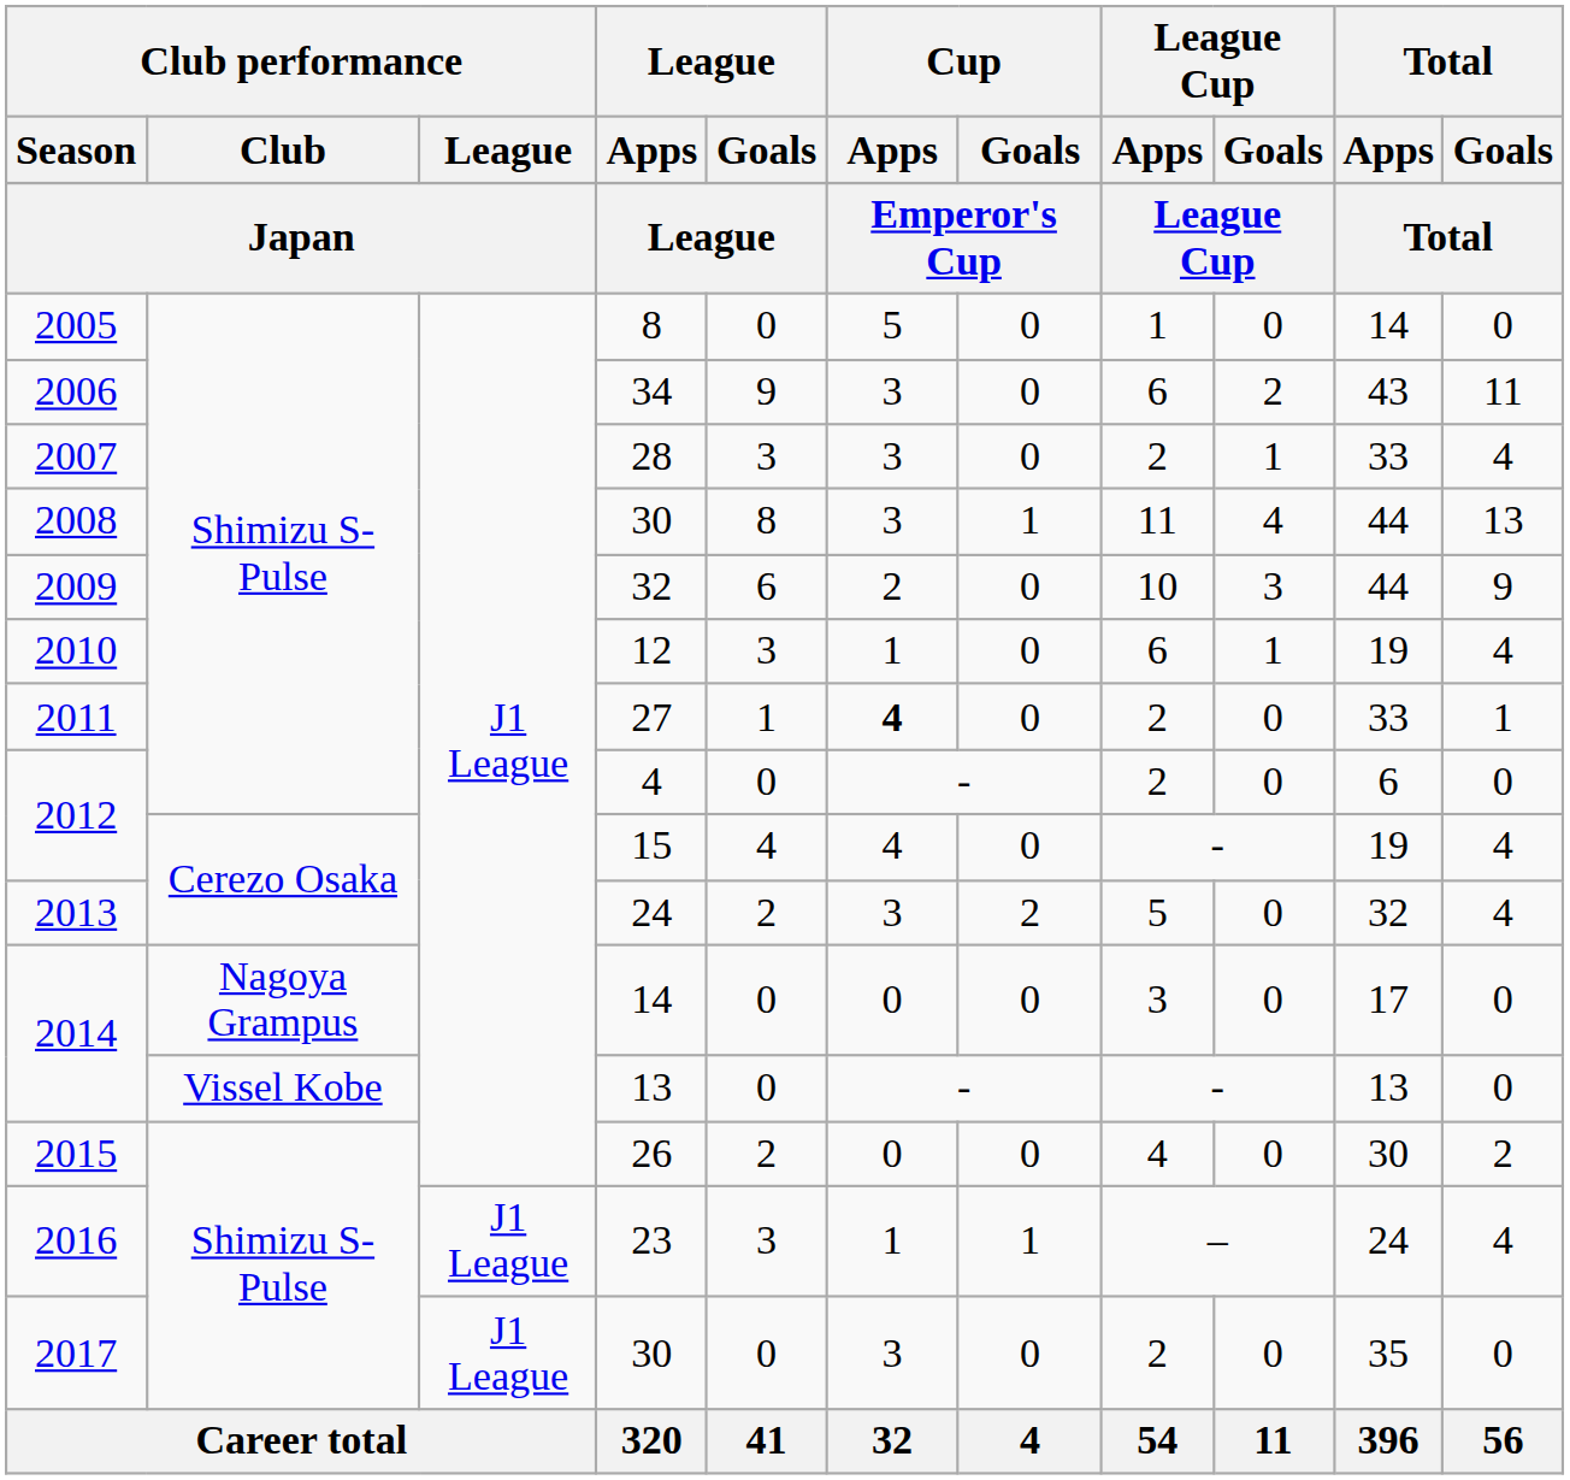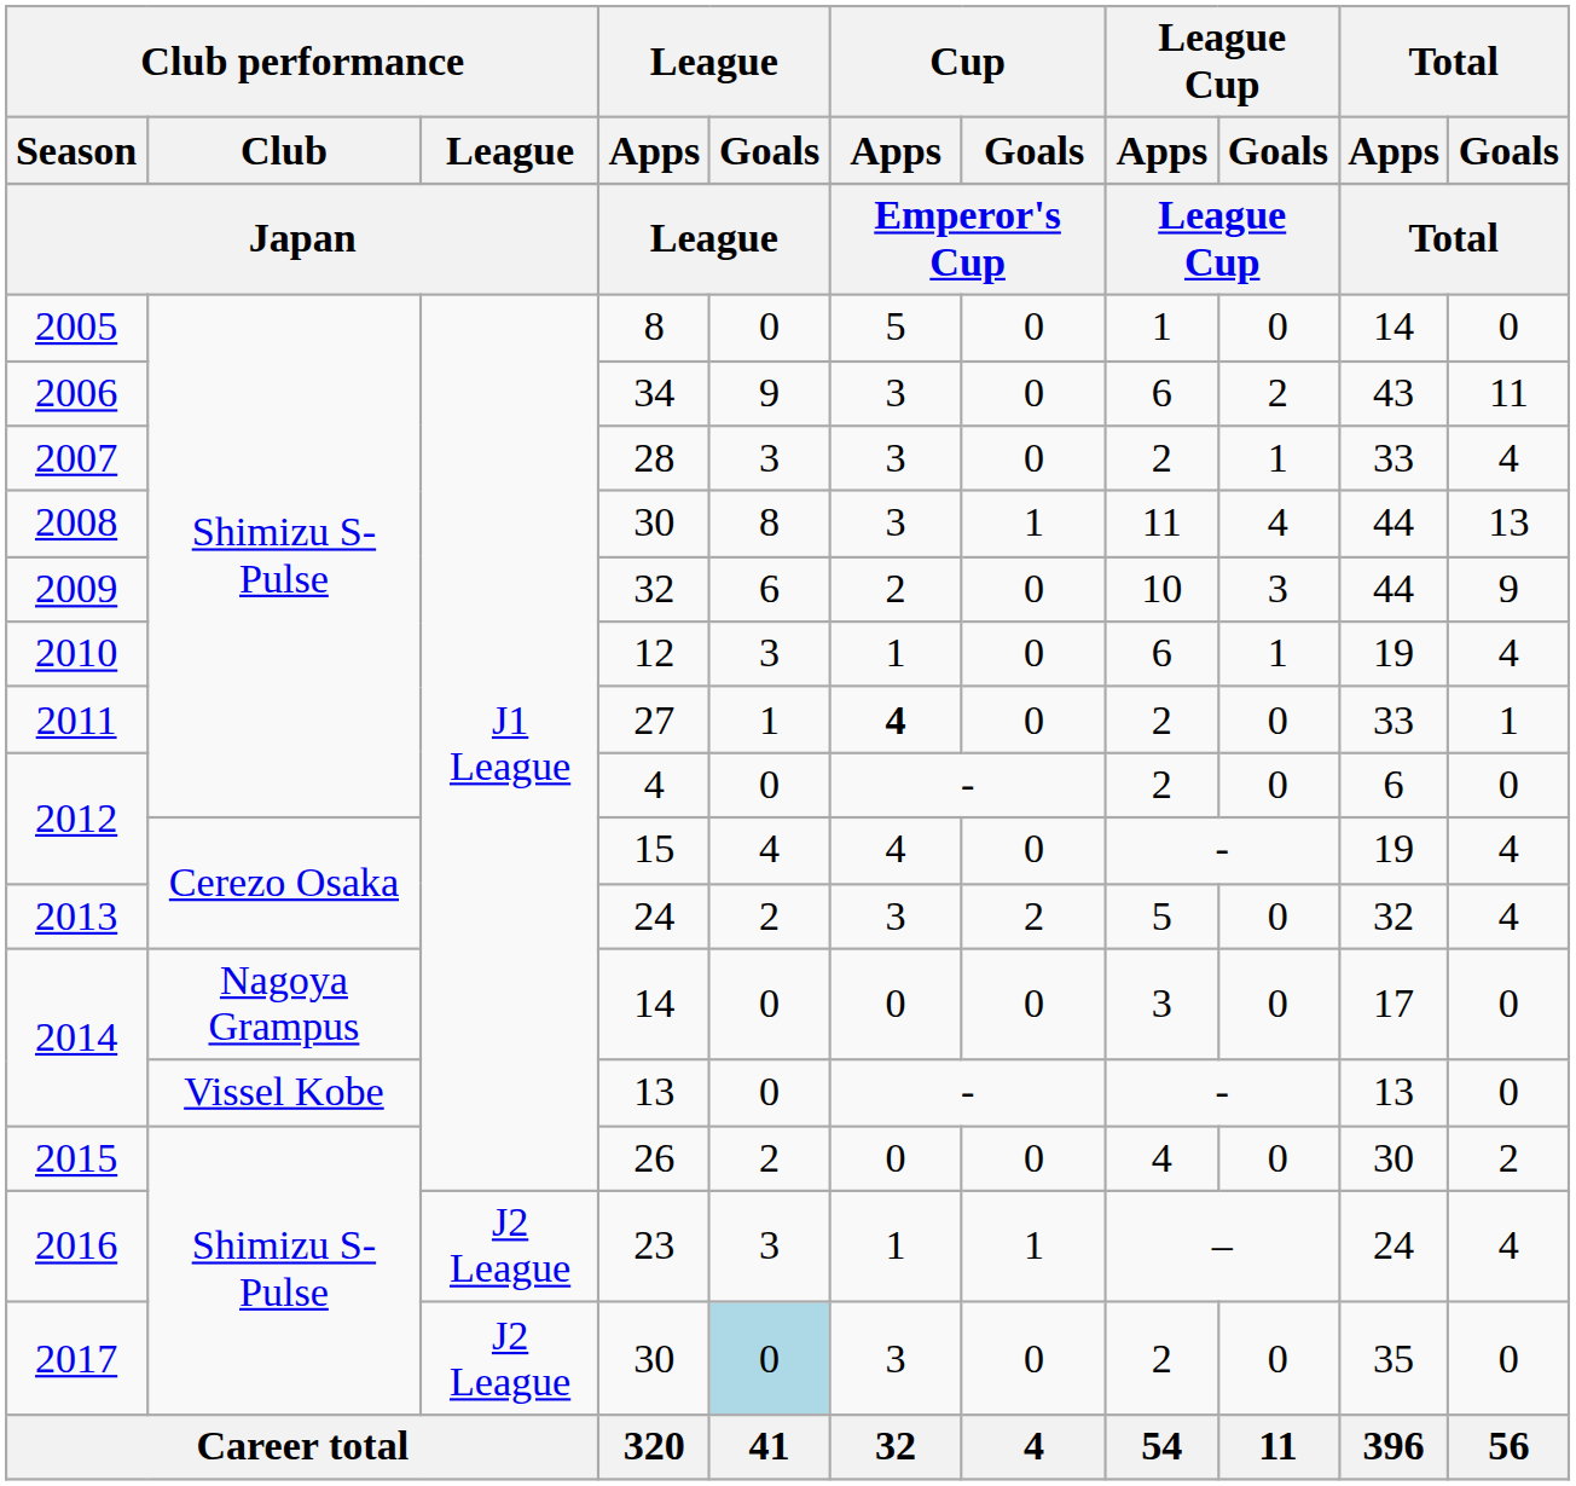23 | Club performance / League: J1 League -> J2 League
2017 / 30 | Club performance / League: J1 League -> J2 League
2017 / 30 | League / Goals: no background -> lightblue background
